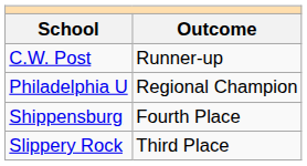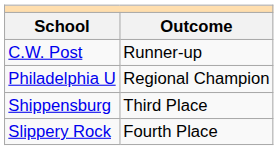Shippensburg | Outcome: Fourth Place -> Third Place
Slippery Rock | Outcome: Third Place -> Fourth Place
